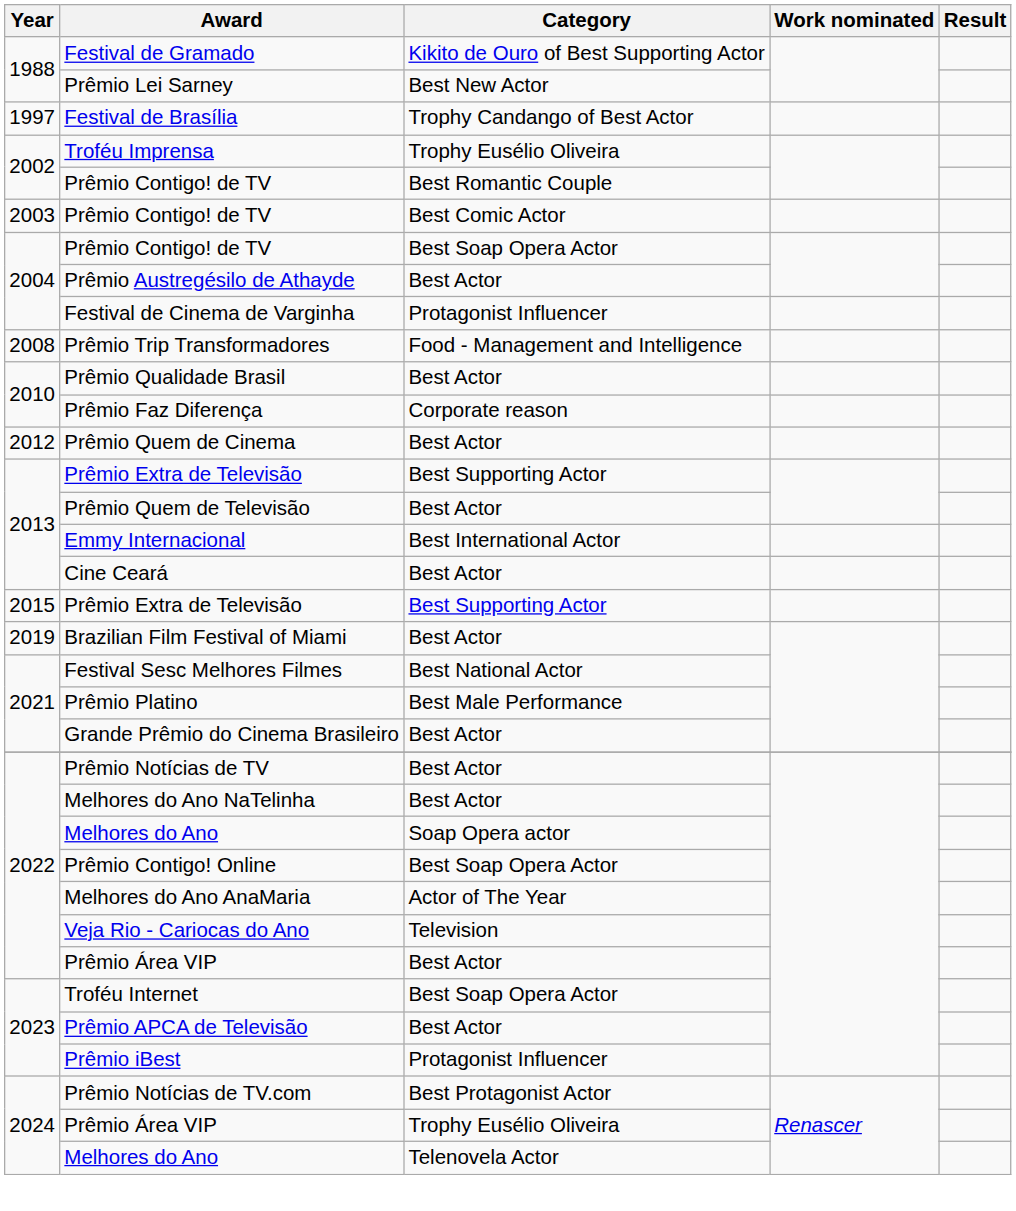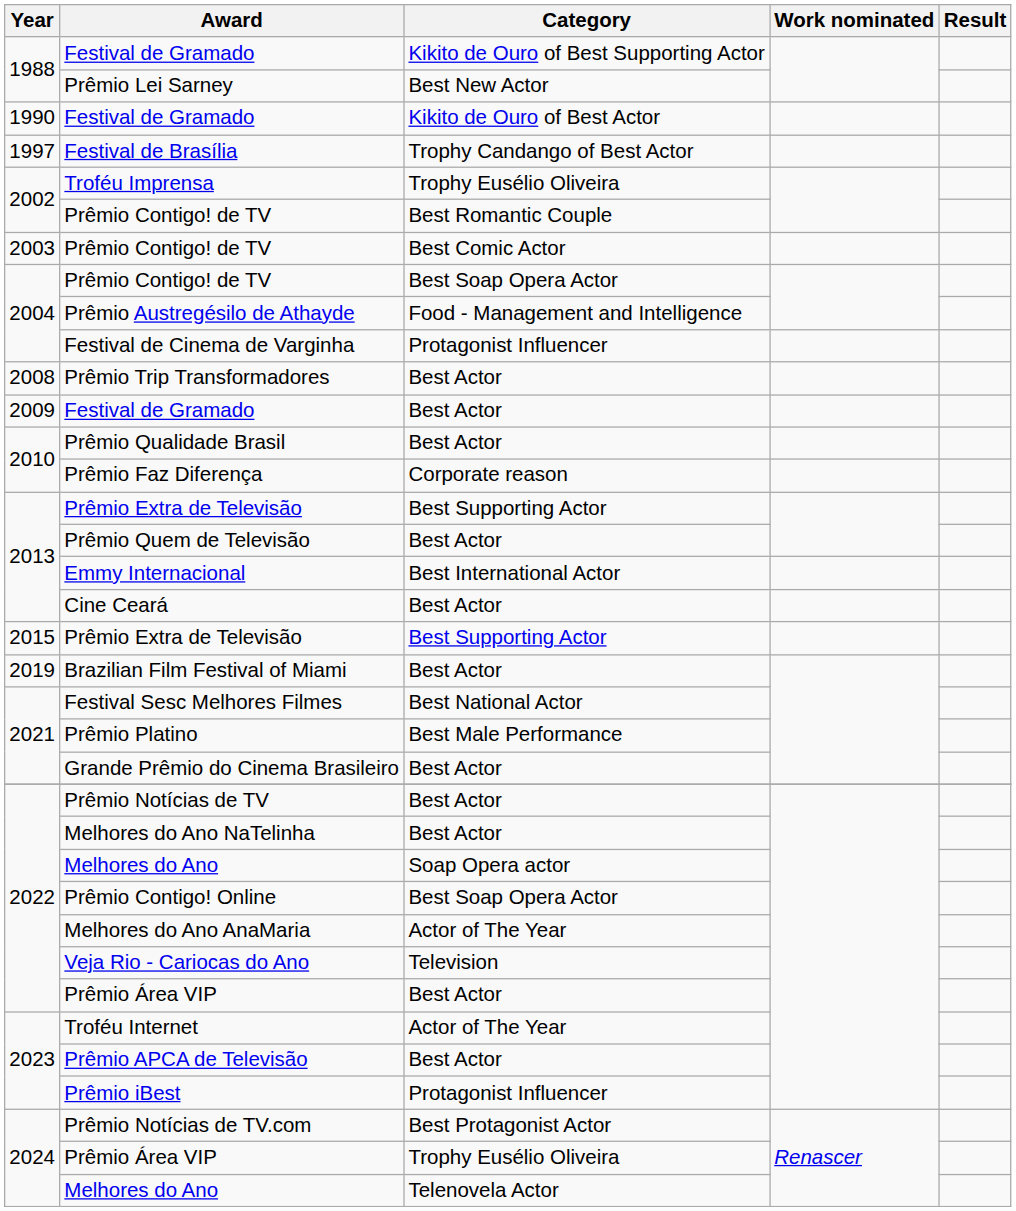+ row: 1990 | Festival de Gramado | Kikito de Ouro of Best Actor
Prêmio Austregésilo de Athayde | Category: Best Actor -> Food - Management and Intelligence
Prêmio Trip Transformadores | Category: Food - Management and Intelligence -> Best Actor
+ row: 2009 | Festival de Gramado | Best Actor
- row: 2012 | Prêmio Quem de Cinema | Best Actor
Troféu Internet | Category: Best Soap Opera Actor -> Actor of The Year
